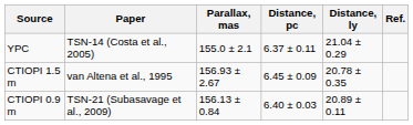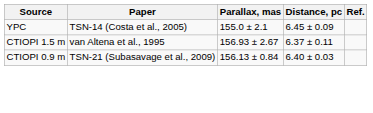- column: Distance, ly | 21.04 ± 0.29 | 20.78 ± 0.35 | 20.89 ± 0.11
YPC | Distance, pc: 6.37 ± 0.11 -> 6.45 ± 0.09
CTIOPI 1.5 m | Distance, pc: 6.45 ± 0.09 -> 6.37 ± 0.11
